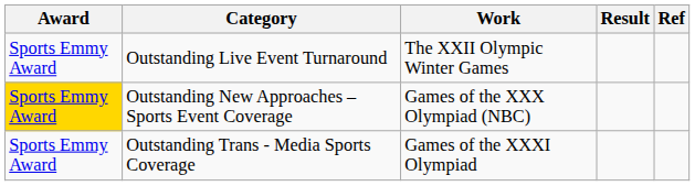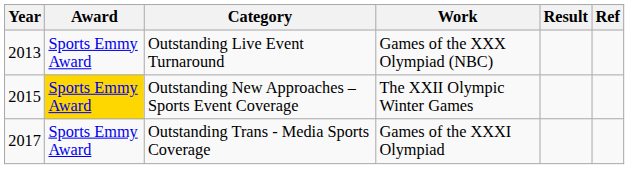+ column: Year | 2013 | 2015 | 2017
Outstanding Live Event Turnaround | Work: The XXII Olympic Winter Games -> Games of the XXX Olympiad (NBC)
Outstanding New Approaches – Sports Event Coverage | Work: Games of the XXX Olympiad (NBC) -> The XXII Olympic Winter Games
